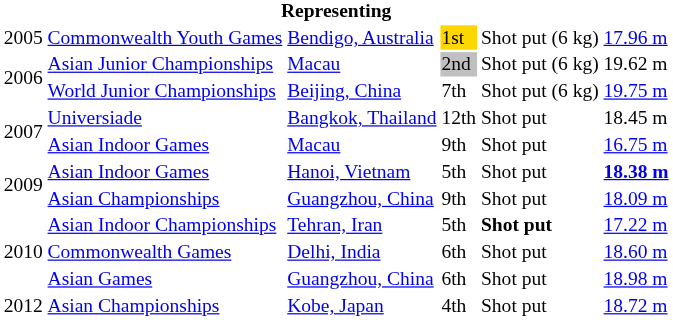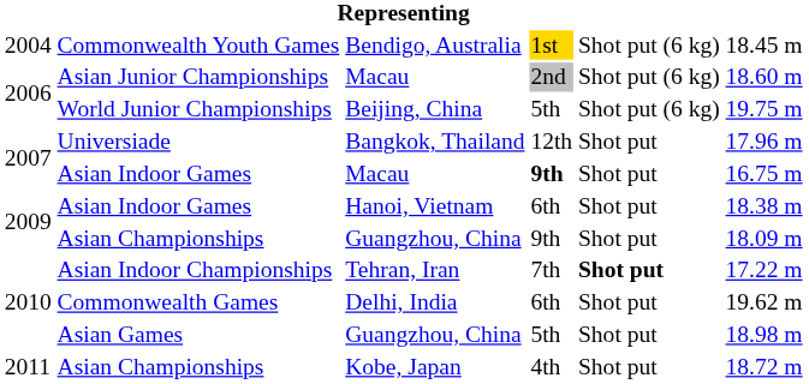Commonwealth Youth Games | column 1: 2005 -> 2004
Commonwealth Youth Games | column 6: 17.96 m -> 18.45 m
Asian Junior Championships | column 6: 19.62 m -> 18.60 m
World Junior Championships | column 4: 7th -> 5th
Universiade | column 6: 18.45 m -> 17.96 m
Asian Indoor Games / Macau | column 4: normal -> bold
Asian Indoor Games / Hanoi, Vietnam | column 4: 5th -> 6th
Asian Indoor Games / Hanoi, Vietnam | column 6: bold -> normal
Asian Indoor Championships | column 4: 5th -> 7th
Commonwealth Games | column 6: 18.60 m -> 19.62 m
Asian Games | column 4: 6th -> 5th
Asian Championships / Kobe, Japan | column 1: 2012 -> 2011
